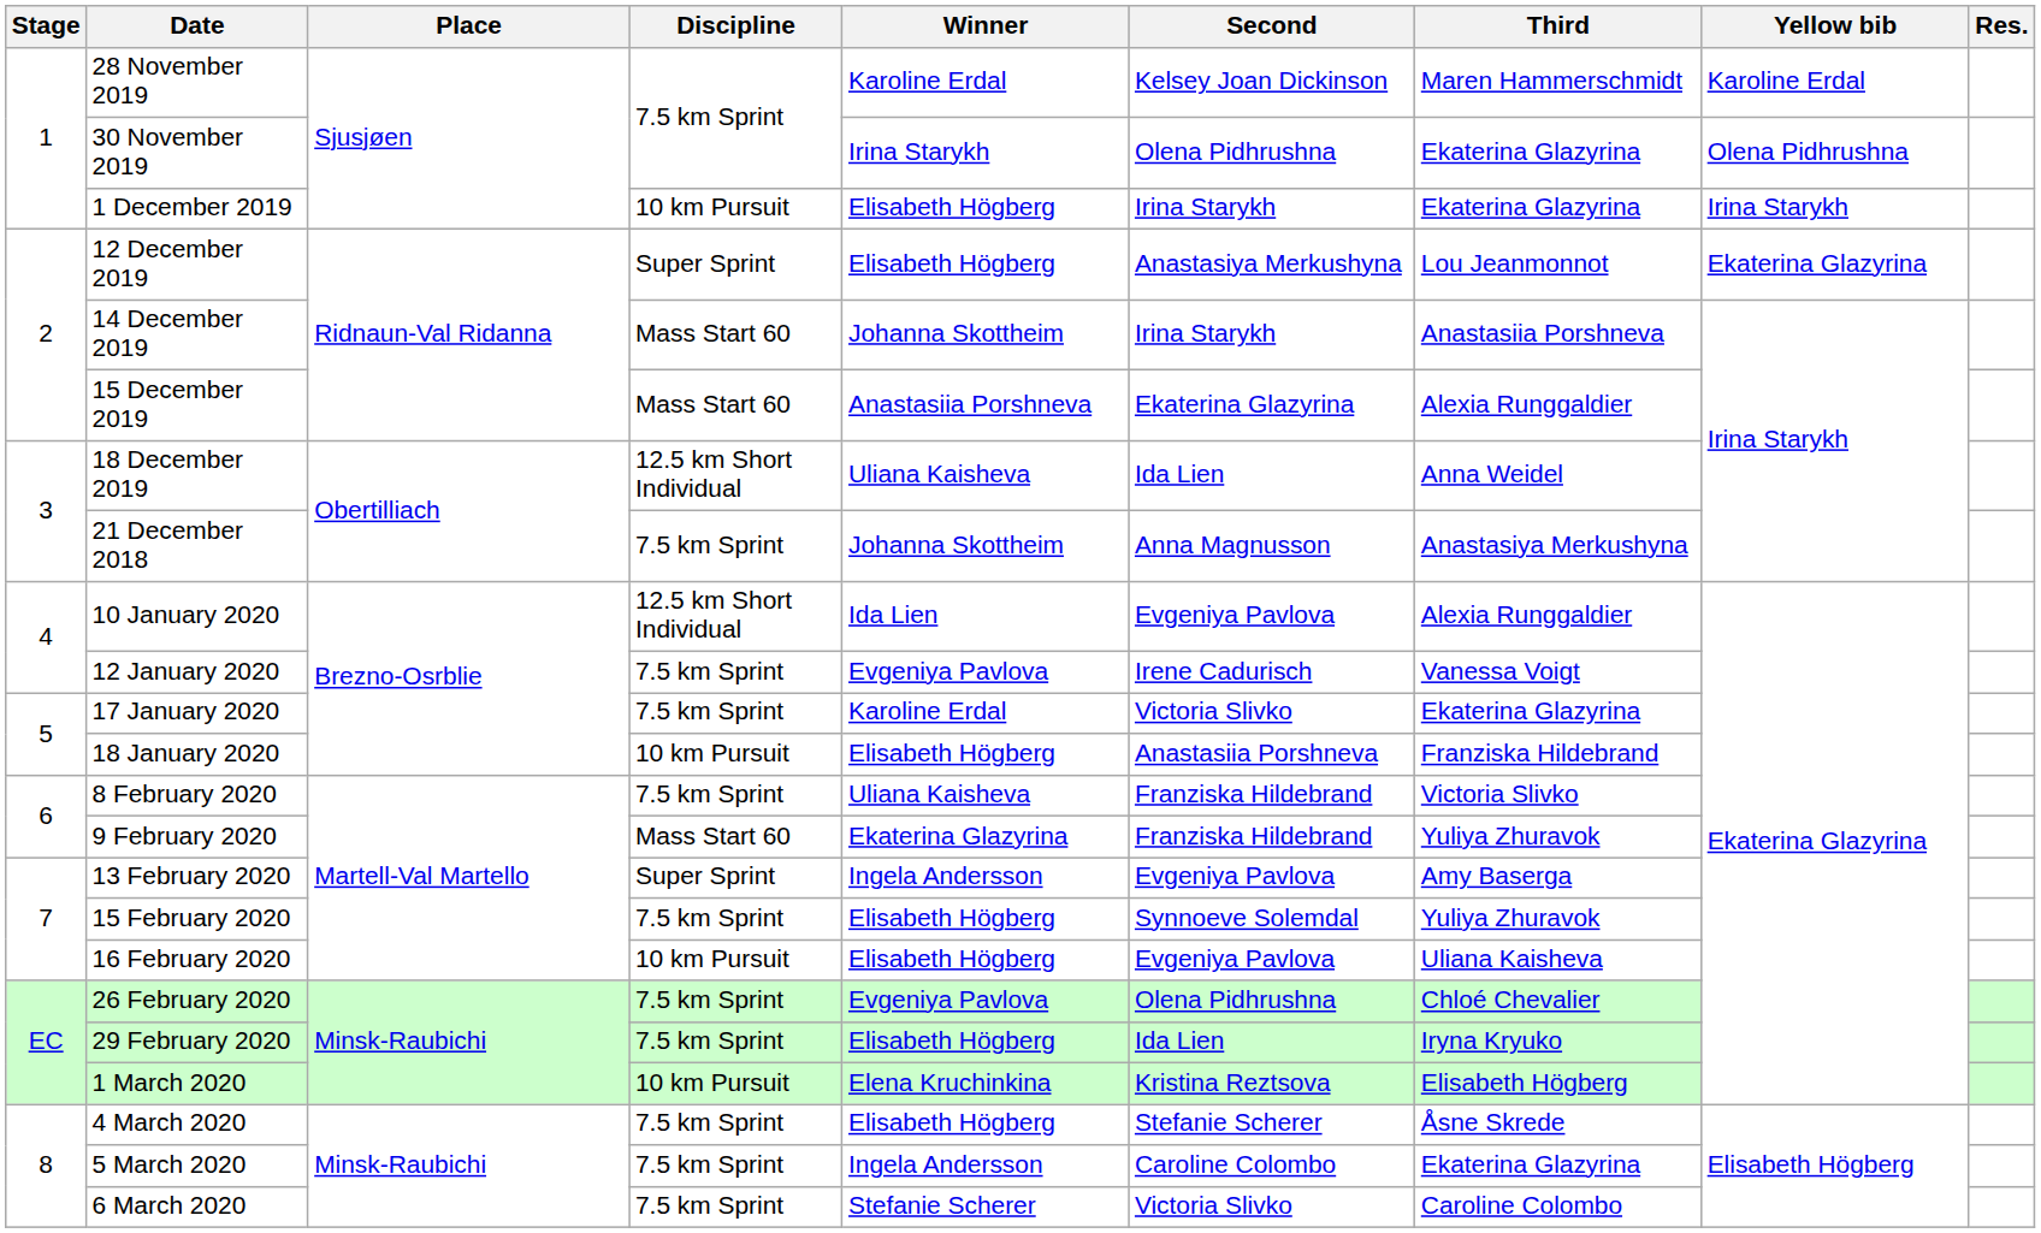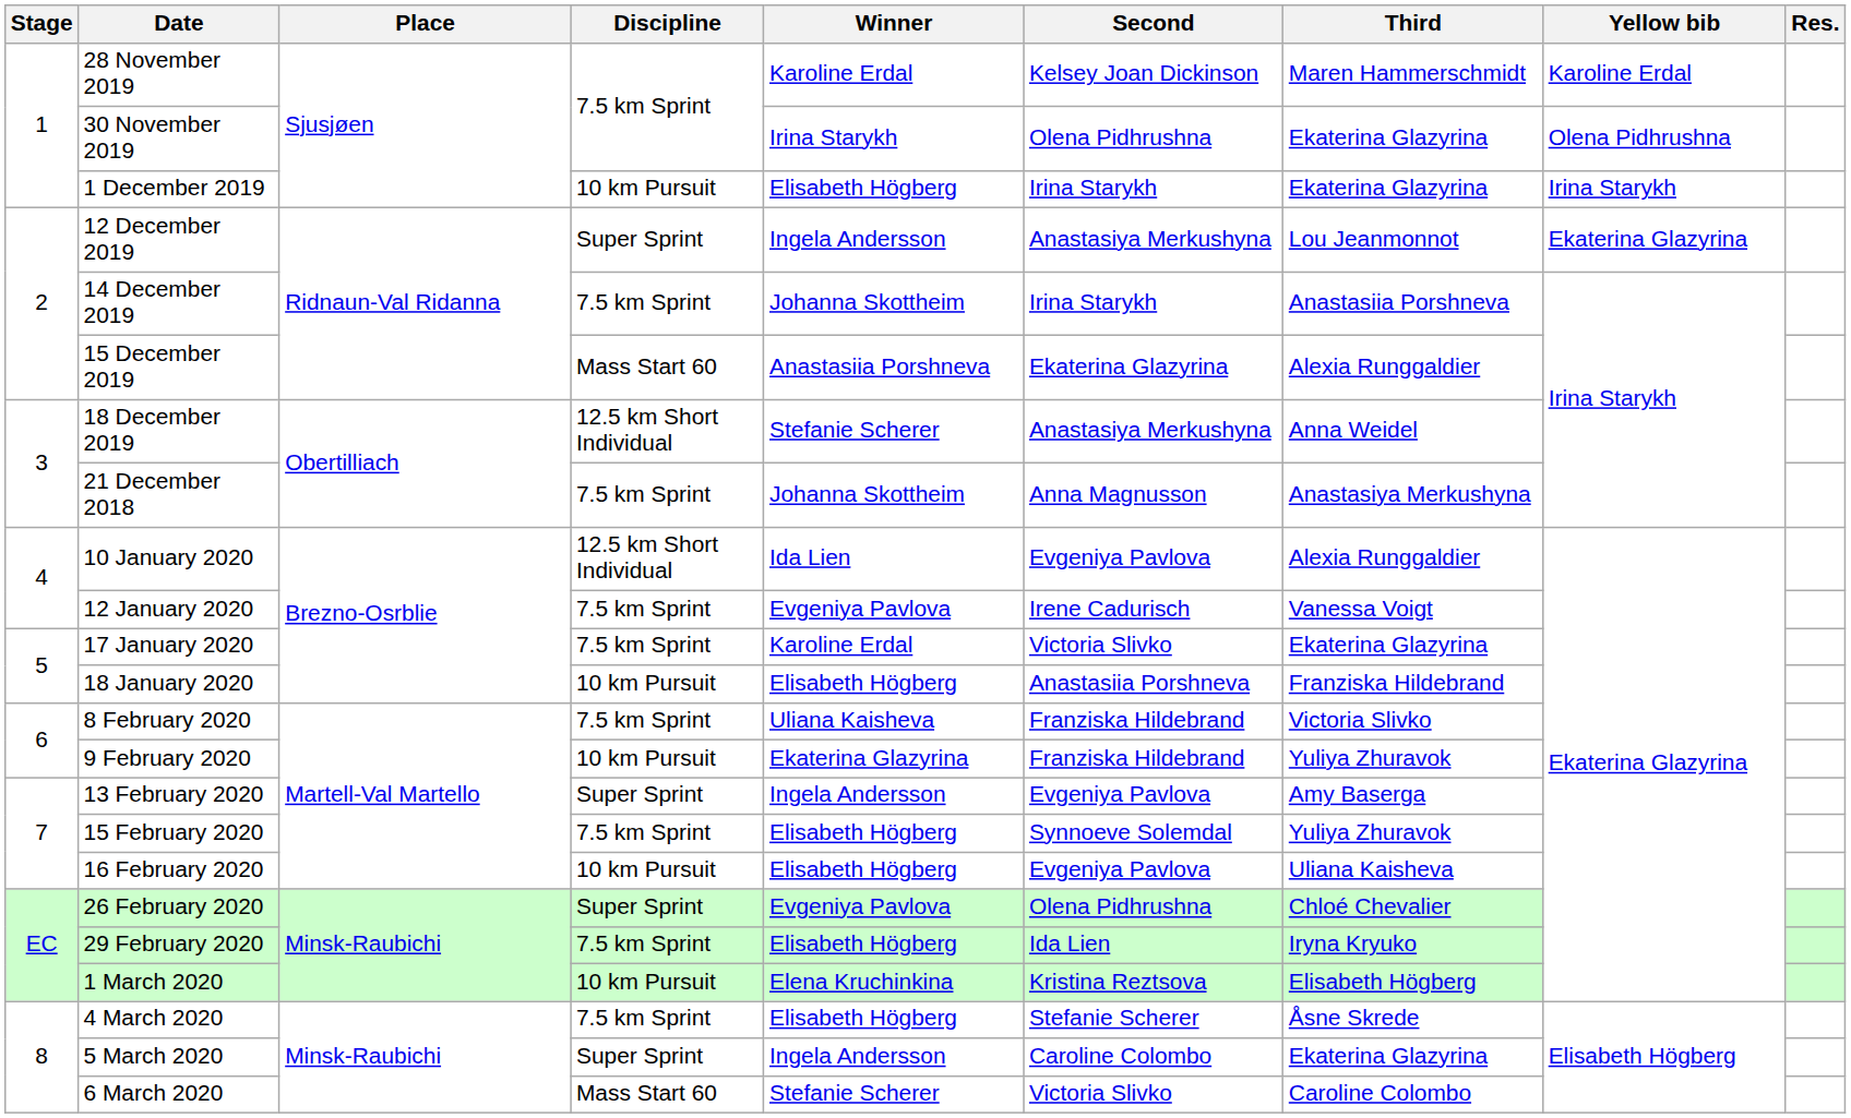12 December 2019 | Winner: Elisabeth Högberg -> Ingela Andersson
14 December 2019 | Discipline: Mass Start 60 -> 7.5 km Sprint
18 December 2019 | Winner: Uliana Kaisheva -> Stefanie Scherer
18 December 2019 | Second: Ida Lien -> Anastasiya Merkushyna
9 February 2020 | Discipline: Mass Start 60 -> 10 km Pursuit
26 February 2020 | Discipline: 7.5 km Sprint -> Super Sprint
5 March 2020 | Discipline: 7.5 km Sprint -> Super Sprint
6 March 2020 | Discipline: 7.5 km Sprint -> Mass Start 60
